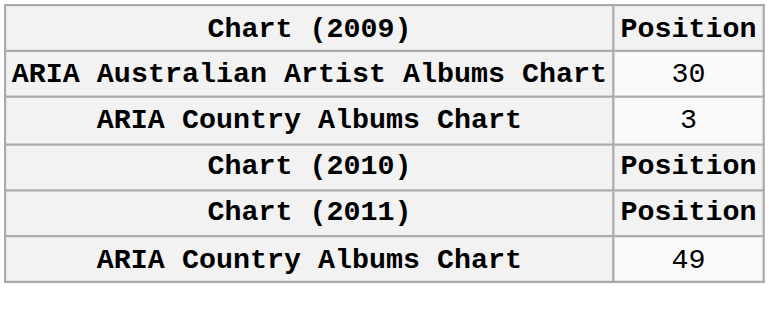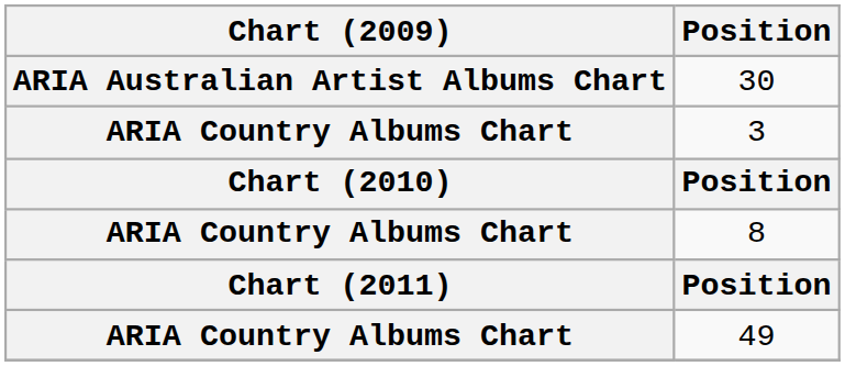+ row: ARIA Country Albums Chart | 8
